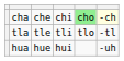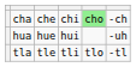cha | column 6: lightyellow background -> no background
rows swapped: tla <-> hua
